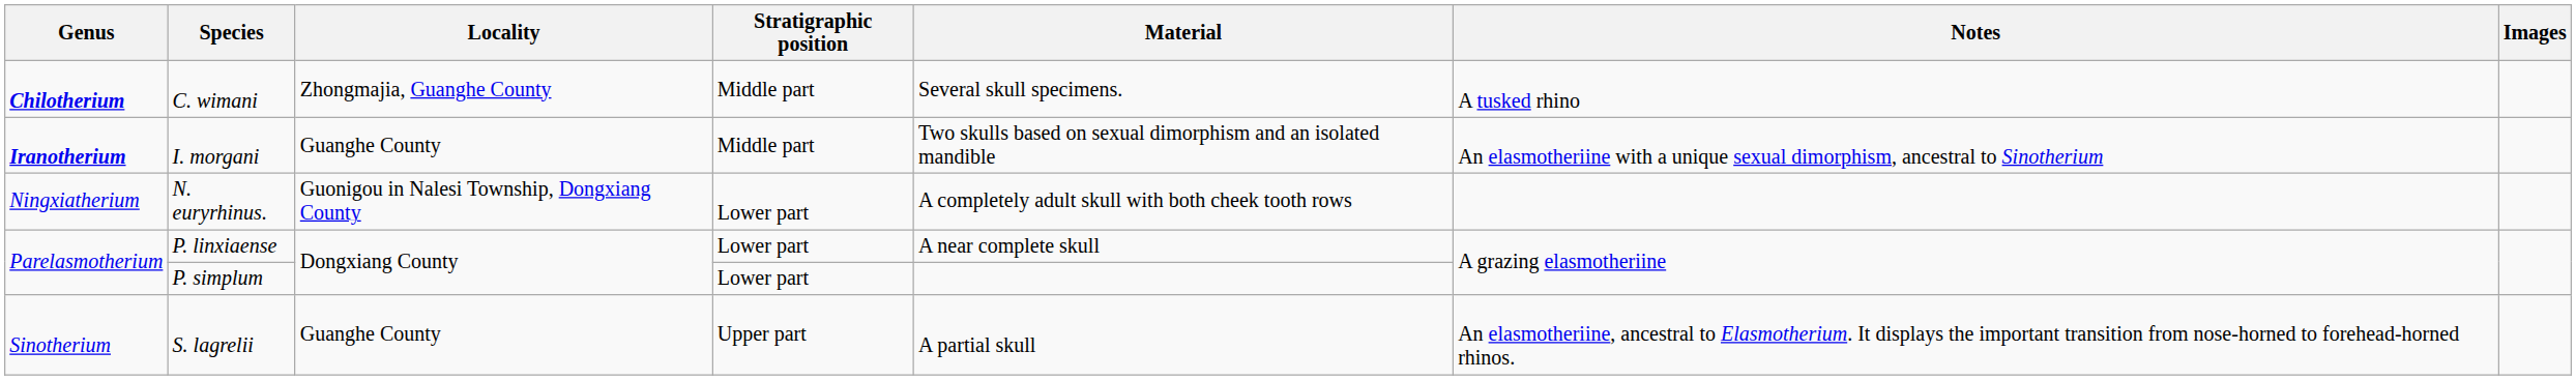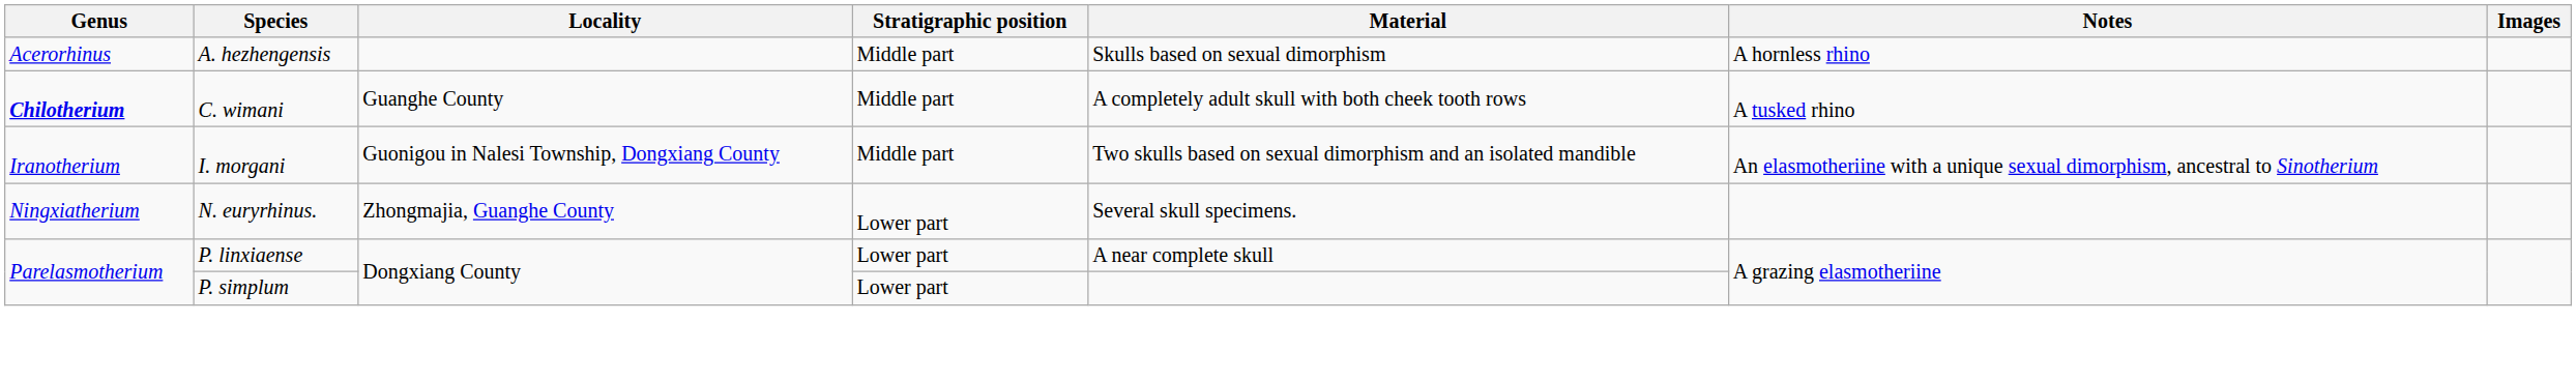+ row: Acerorhinus | A. hezhengensis | Middle part | Skulls based on sexual dimorphism | A hornless rhino
C. wimani | Locality: Zhongmajia, Guanghe County -> Guanghe County
C. wimani | Material: Several skull specimens. -> A completely adult skull with both cheek tooth rows
I. morgani | Genus: bold -> normal
I. morgani | Locality: Guanghe County -> Guonigou in Nalesi Township, Dongxiang County
N. euryrhinus. | Locality: Guonigou in Nalesi Township, Dongxiang County -> Zhongmajia, Guanghe County
N. euryrhinus. | Material: A completely adult skull with both cheek tooth rows -> Several skull specimens.
- row: Sinotherium | S. lagrelii | Guanghe County | Upper part | A partial skull | An elasmotheriine, ancestral to Elasmotherium. It displays the important transition from nose-horned to forehead-horned rhinos.
